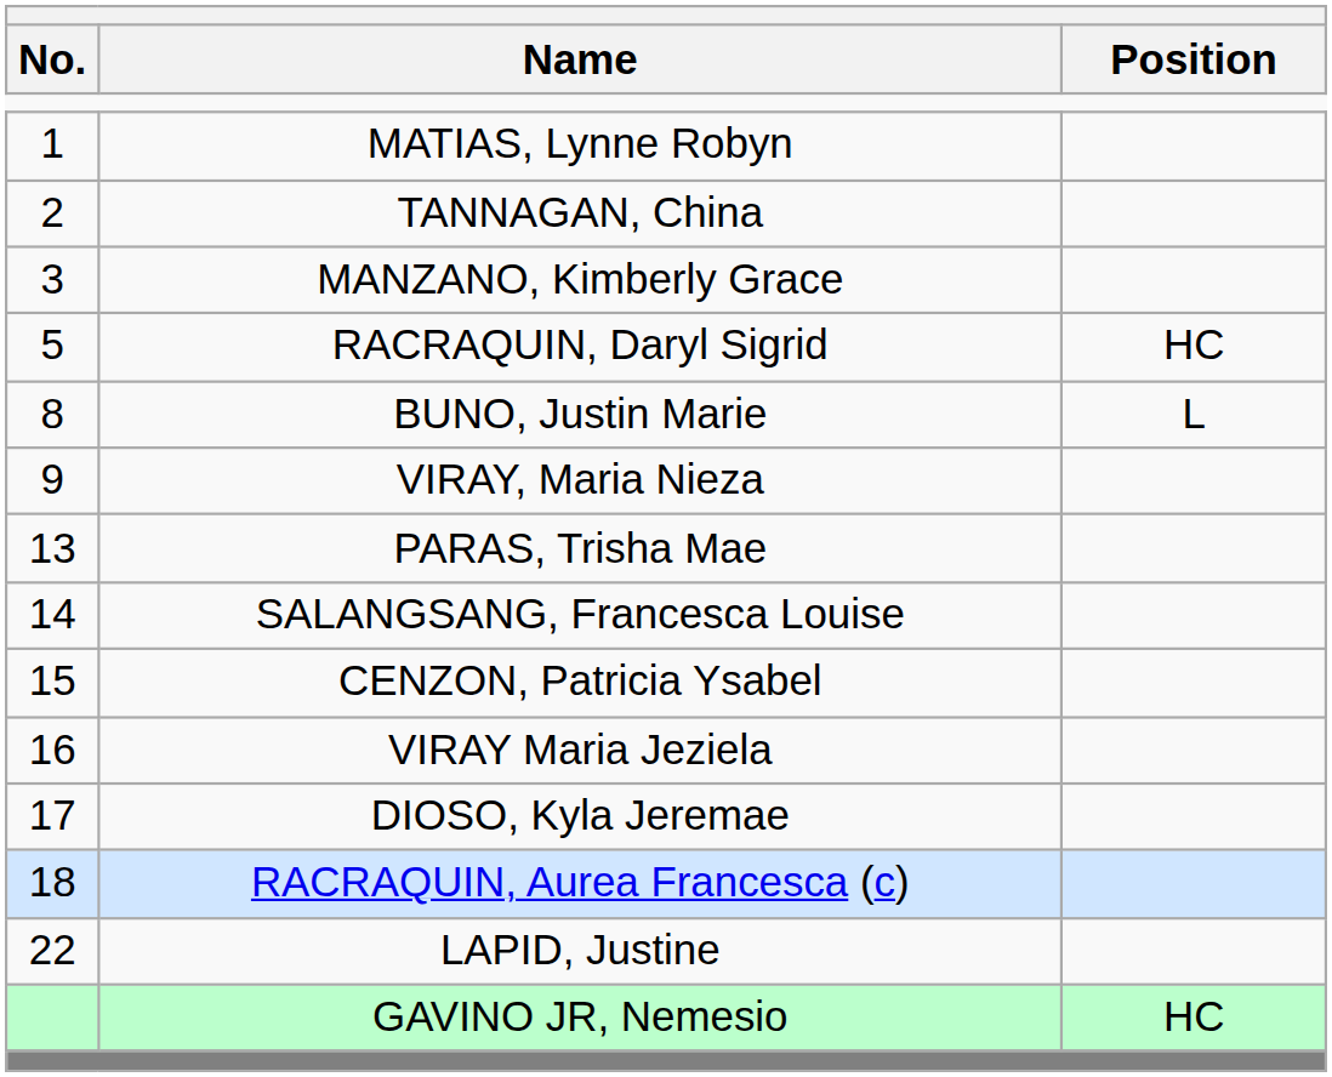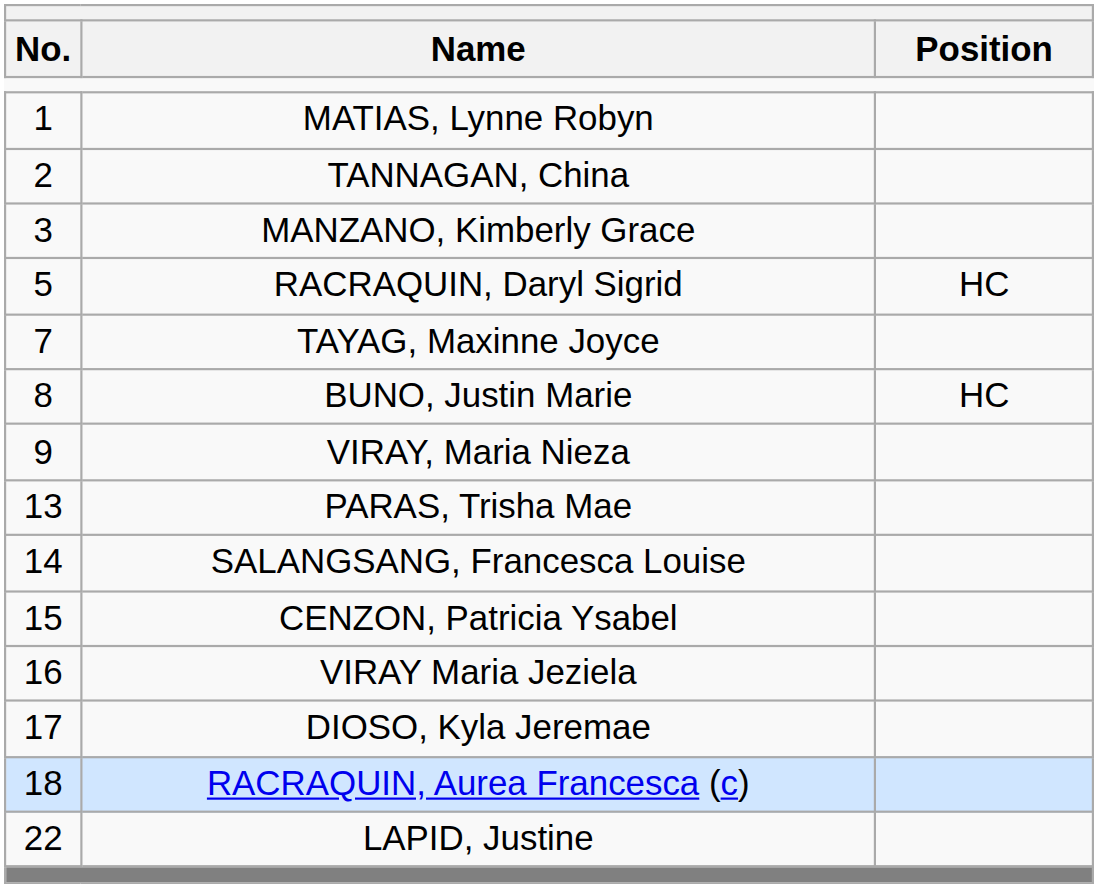+ row: 7 | TAYAG, Maxinne Joyce
BUNO, Justin Marie | Position: L -> HC
- row: GAVINO JR, Nemesio | HC
